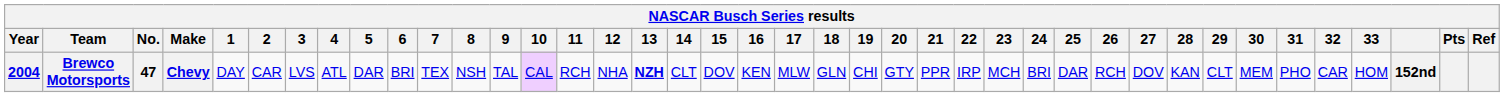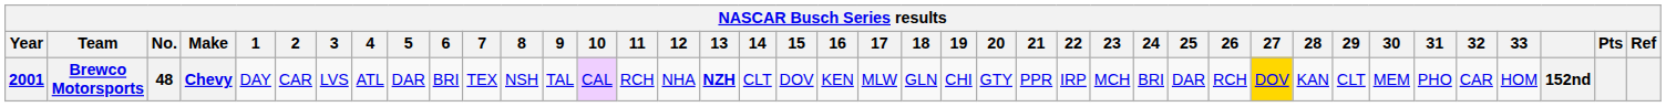Brewco Motorsports | Year: 2004 -> 2001
Brewco Motorsports | No.: 47 -> 48
Brewco Motorsports | 27: no background -> gold background
